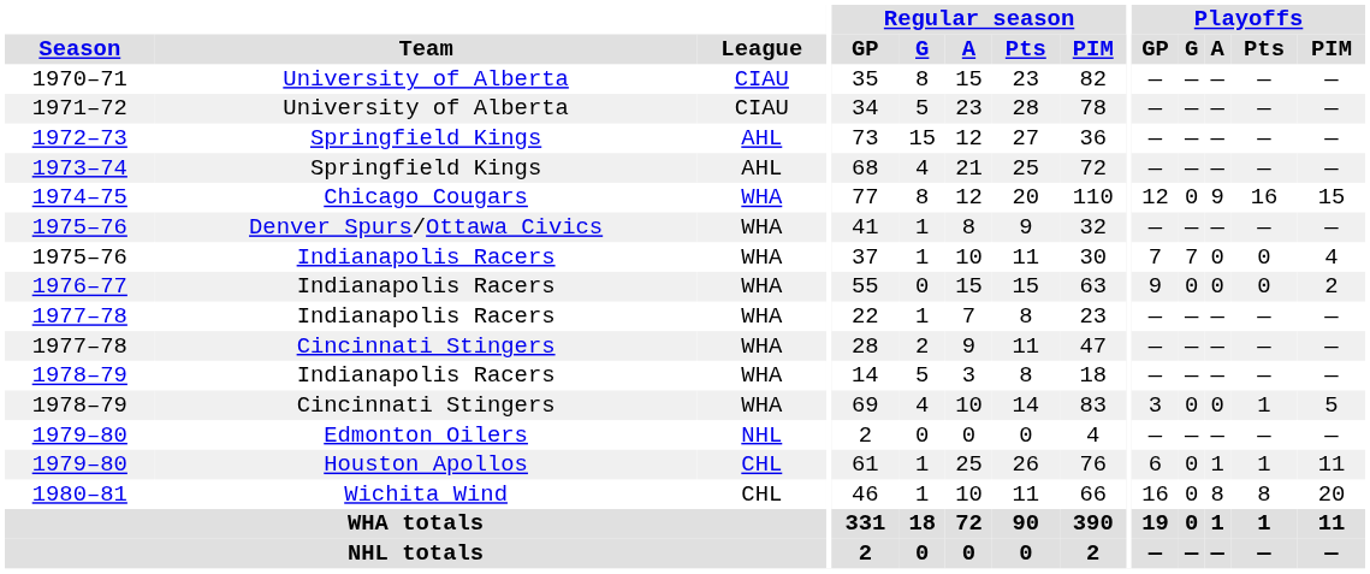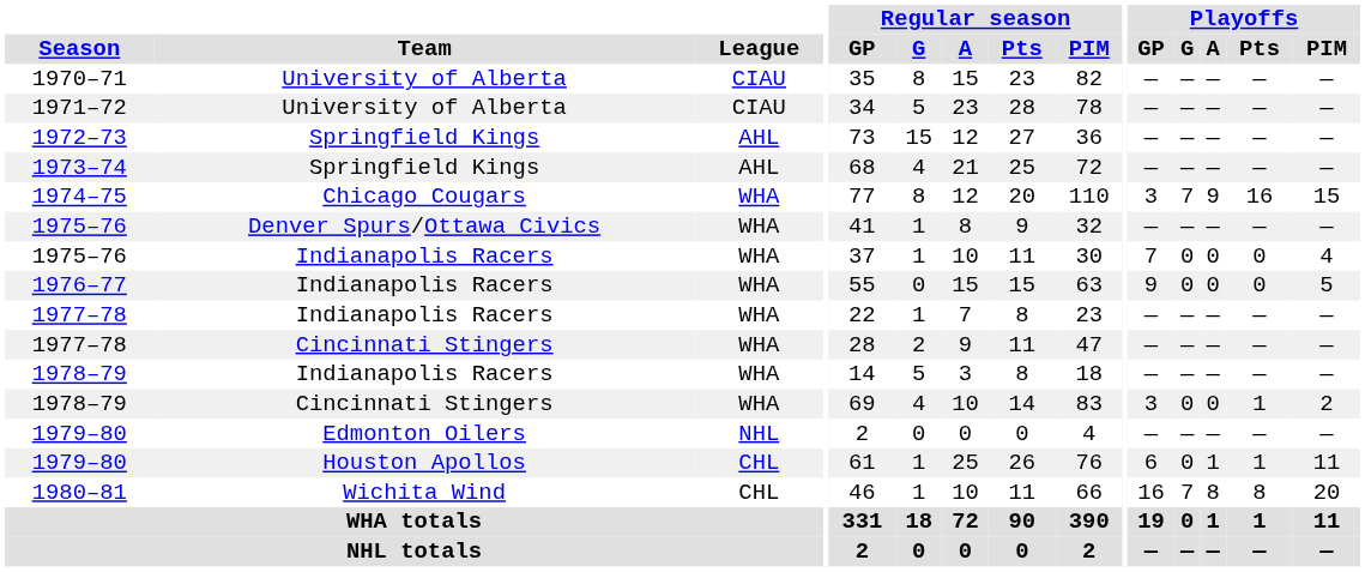1974–75 | Playoffs / GP: 12 -> 3
1974–75 | Playoffs / G: 0 -> 7
1975–76 / Indianapolis Racers | Playoffs / G: 7 -> 0
1976–77 | Playoffs / PIM: 2 -> 5
1978–79 / Cincinnati Stingers | Playoffs / PIM: 5 -> 2
1980–81 | Playoffs / G: 0 -> 7
